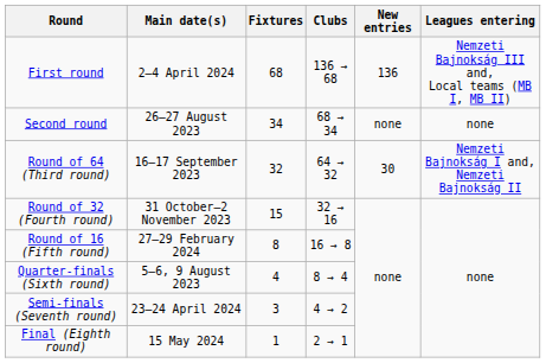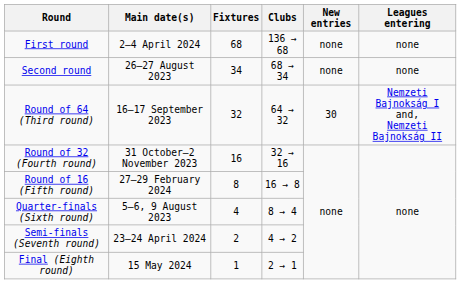First round | New entries: 136 -> none
First round | Leagues entering: Nemzeti Bajnokság III and, Local teams (MB I, MB II) -> none
Round of 32 (Fourth round) | Fixtures: 15 -> 16
Semi-finals (Seventh round) | Fixtures: 3 -> 2
